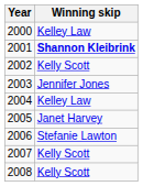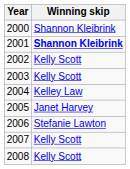2000 | Winning skip: Kelley Law -> Shannon Kleibrink
2003 | Winning skip: Jennifer Jones -> Kelly Scott
